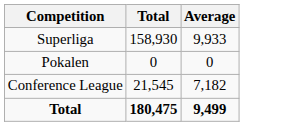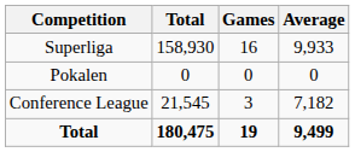+ column: Games | 16 | 0 | 3 | 19
